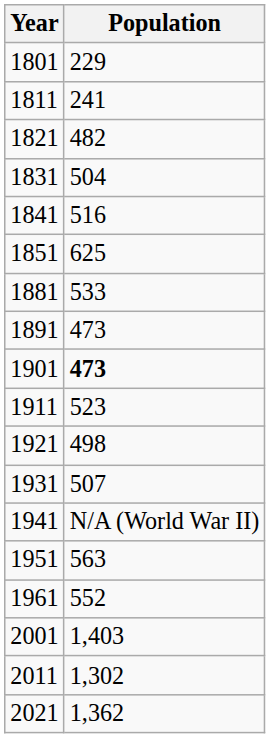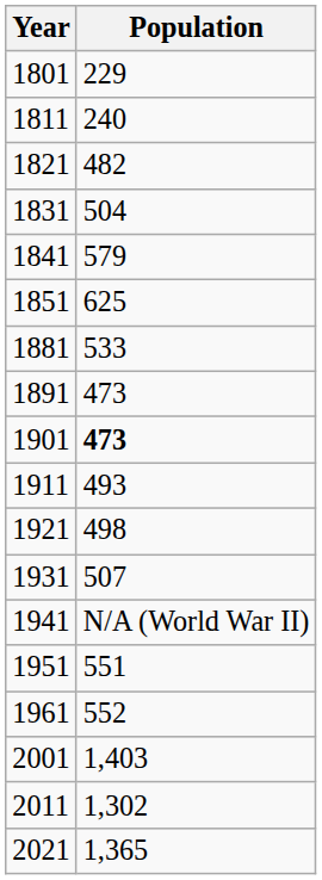1811 | Population: 241 -> 240
1841 | Population: 516 -> 579
1911 | Population: 523 -> 493
1951 | Population: 563 -> 551
2021 | Population: 1,362 -> 1,365
